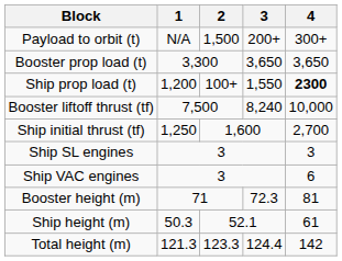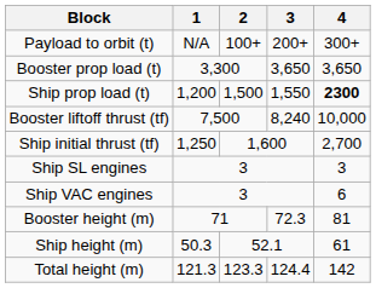Payload to orbit (t) | 2: 1,500 -> 100+
Ship prop load (t) | 2: 100+ -> 1,500
